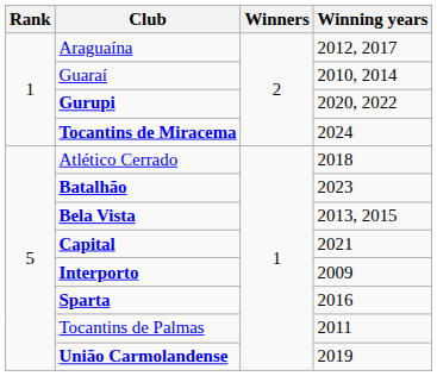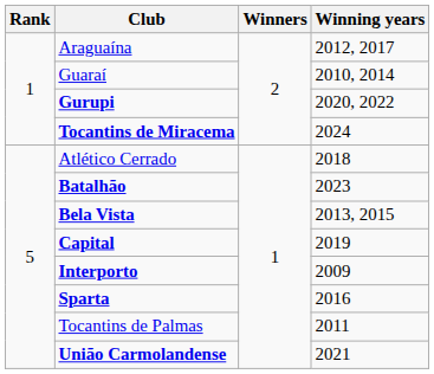Capital | Winning years: 2021 -> 2019
União Carmolandense | Winning years: 2019 -> 2021
